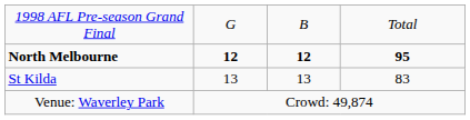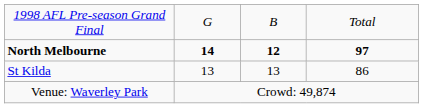North Melbourne | column 2: 12 -> 14
North Melbourne | column 4: 95 -> 97
St Kilda | column 4: 83 -> 86
